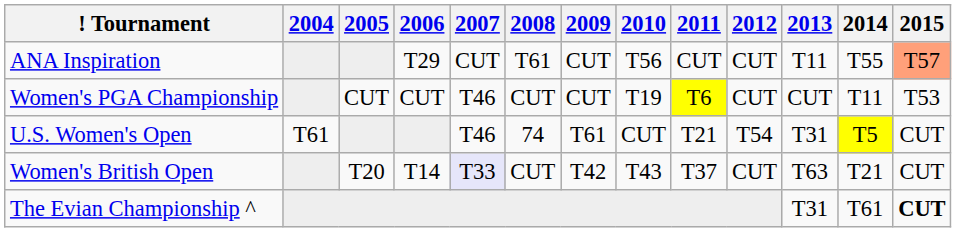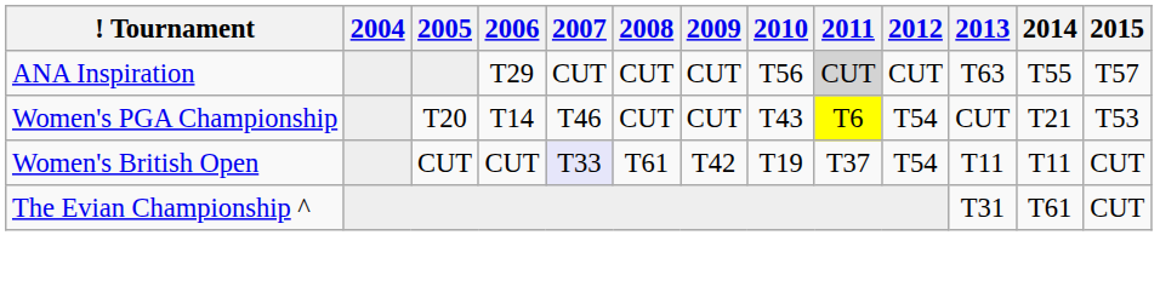ANA Inspiration | 2008: T61 -> CUT
ANA Inspiration | 2011: no background -> lightgrey background
ANA Inspiration | 2013: T11 -> T63
ANA Inspiration | 2015: lightsalmon background -> no background
Women's PGA Championship | 2005: CUT -> T20
Women's PGA Championship | 2006: CUT -> T14
Women's PGA Championship | 2010: T19 -> T43
Women's PGA Championship | 2012: CUT -> T54
Women's PGA Championship | 2014: T11 -> T21
- row: U.S. Women's Open | T61 | T46 | 74 | T61 | CUT | T21 | T54 | T31 | T5 | CUT
Women's British Open | 2005: T20 -> CUT
Women's British Open | 2006: T14 -> CUT
Women's British Open | 2008: CUT -> T61
Women's British Open | 2010: T43 -> T19
Women's British Open | 2012: CUT -> T54
Women's British Open | 2013: T63 -> T11
Women's British Open | 2014: T21 -> T11
The Evian Championship ^ | 2015: bold -> normal
